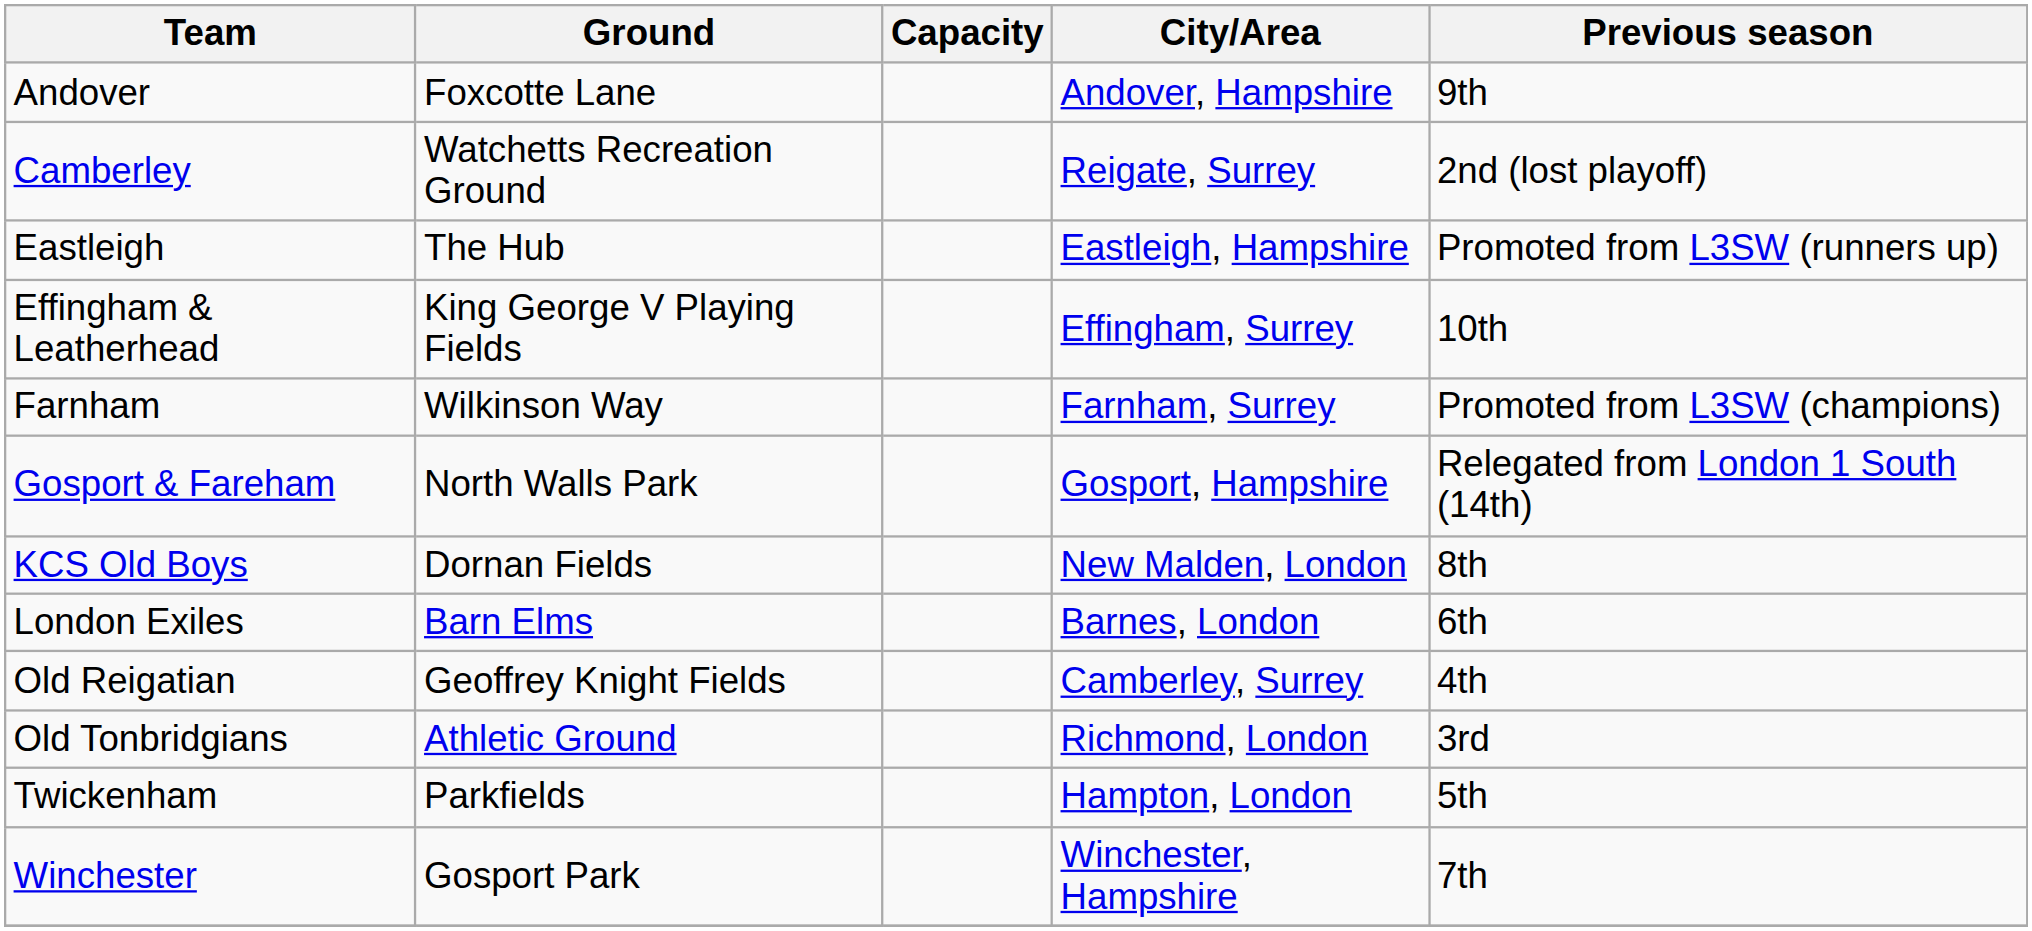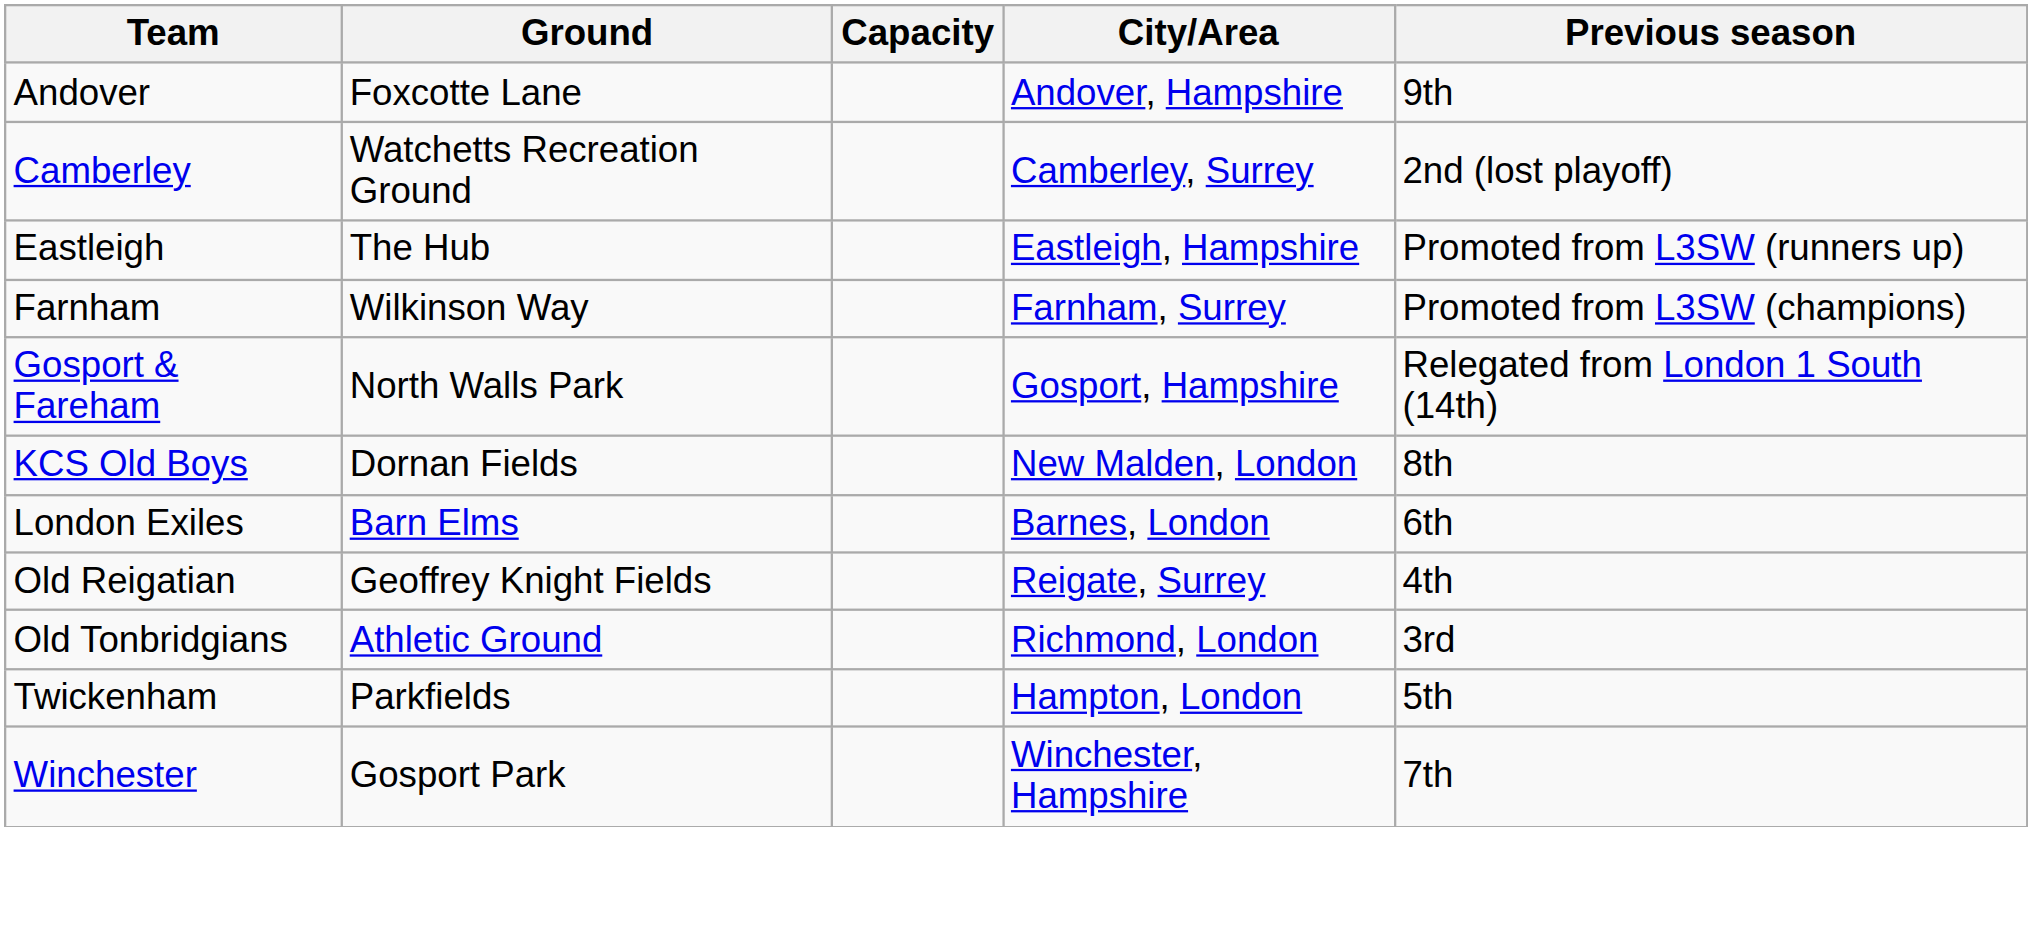Camberley | City/Area: Reigate, Surrey -> Camberley, Surrey
- row: Effingham & Leatherhead | King George V Playing Fields | Effingham, Surrey | 10th
Old Reigatian | City/Area: Camberley, Surrey -> Reigate, Surrey
